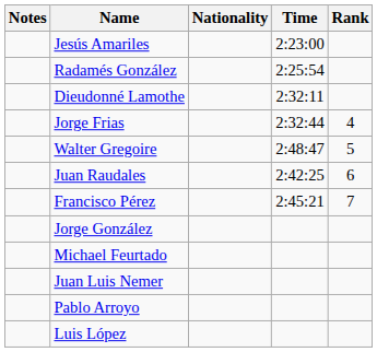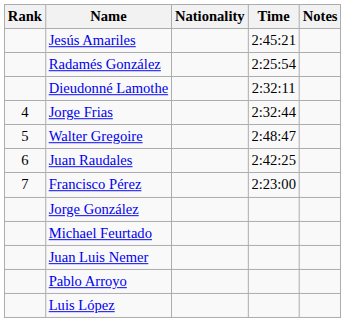columns swapped: Rank <-> Notes
Jesús Amariles | Time: 2:23:00 -> 2:45:21
Francisco Pérez | Time: 2:45:21 -> 2:23:00
